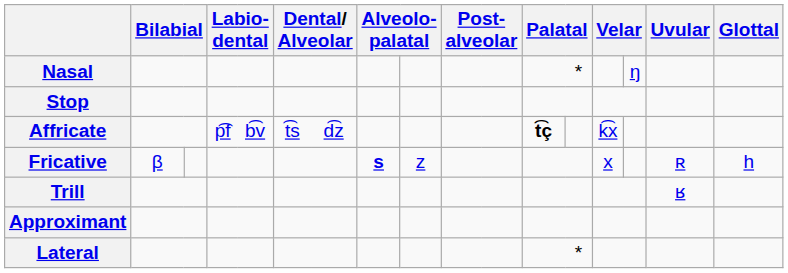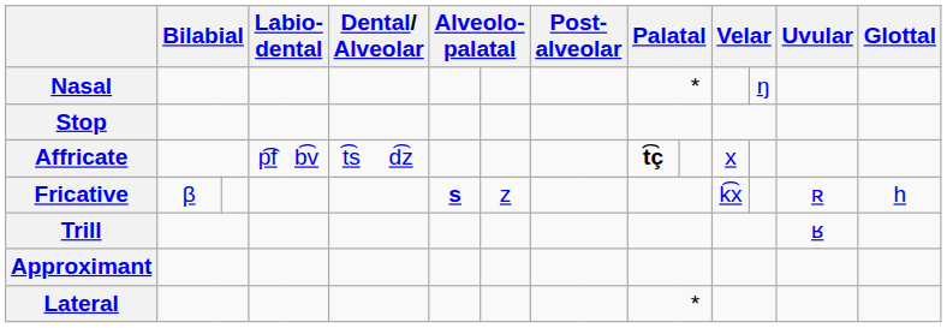Affricate | column 14: k͡x -> x
Fricative | column 14: x -> k͡x
